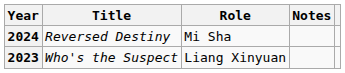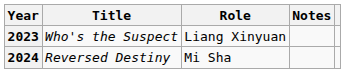rows swapped: 2023 <-> 2024
